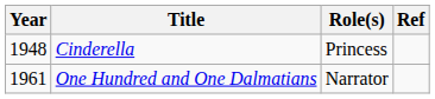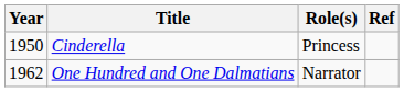Cinderella | Year: 1948 -> 1950
One Hundred and One Dalmatians | Year: 1961 -> 1962
